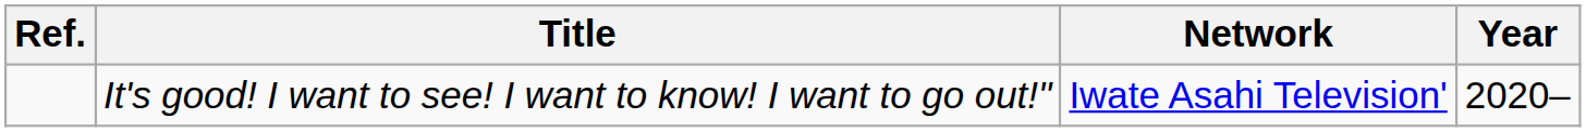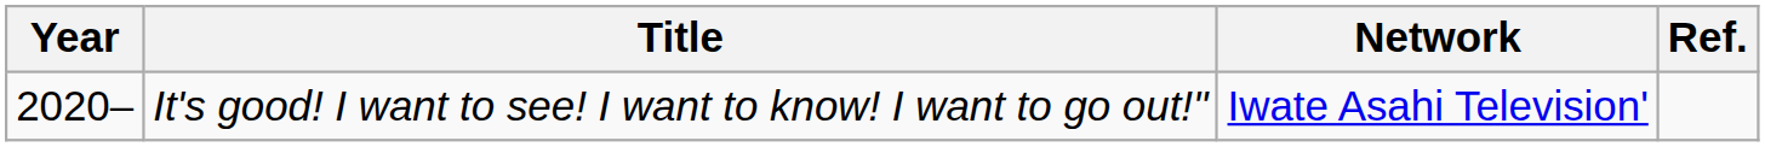columns swapped: Year <-> Ref.
